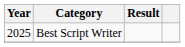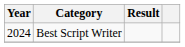Best Script Writer | Year: 2025 -> 2024
